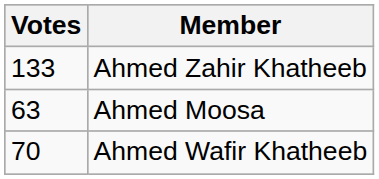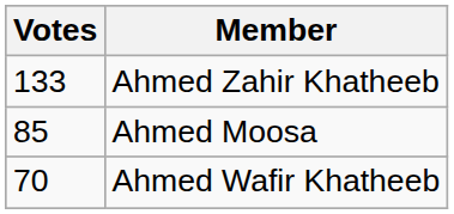Ahmed Moosa | Votes: 63 -> 85
